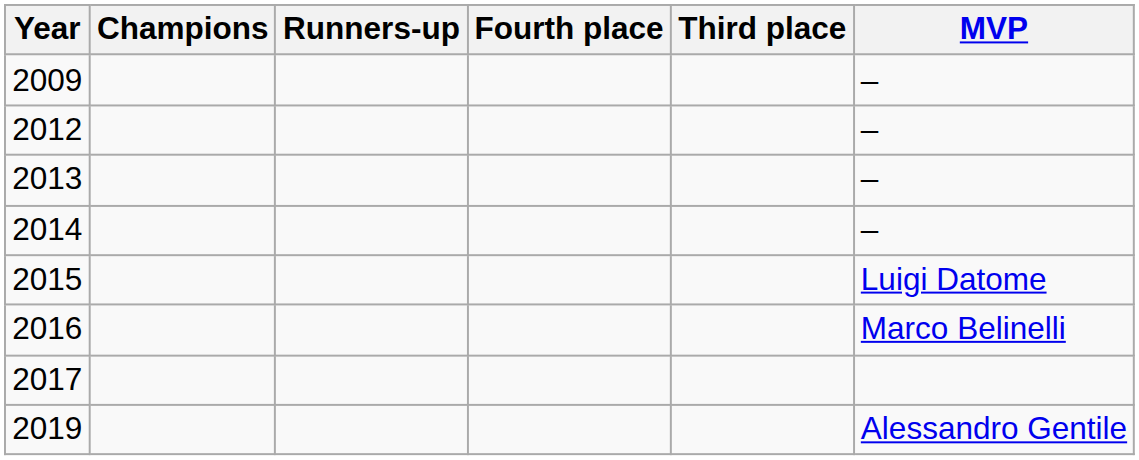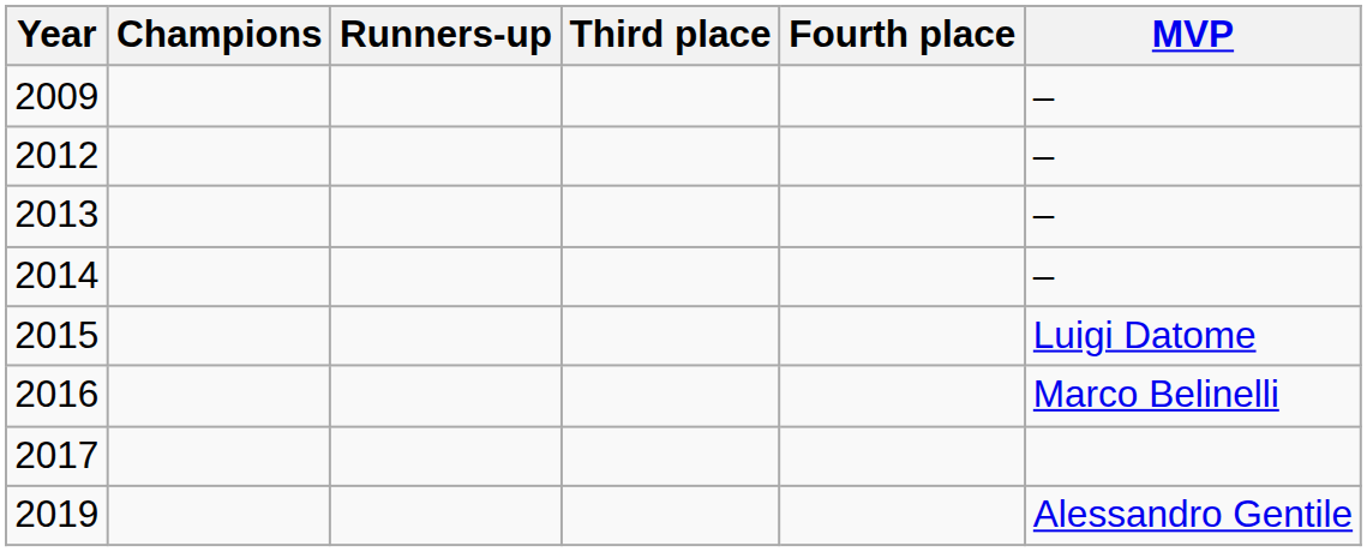columns swapped: Third place <-> Fourth place
